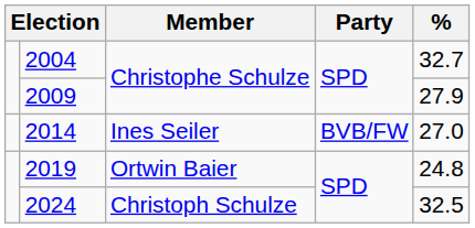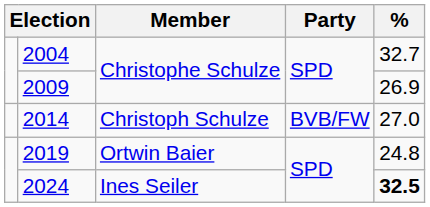2009 | %: 27.9 -> 26.9
2014 | Member: Ines Seiler -> Christoph Schulze
2024 | Member: Christoph Schulze -> Ines Seiler
2024 | %: normal -> bold
